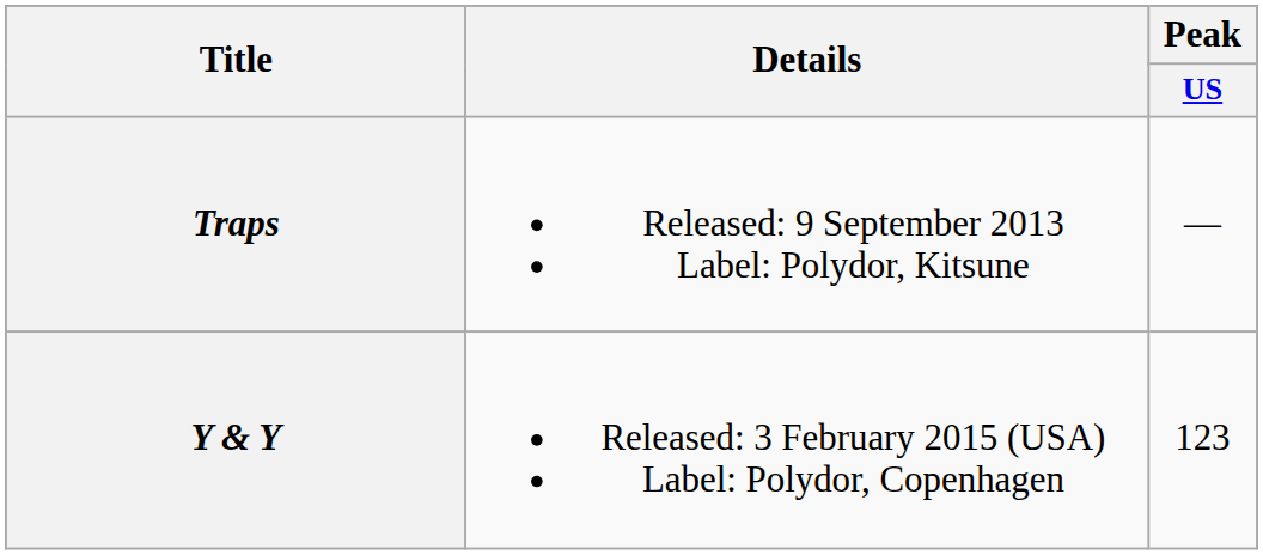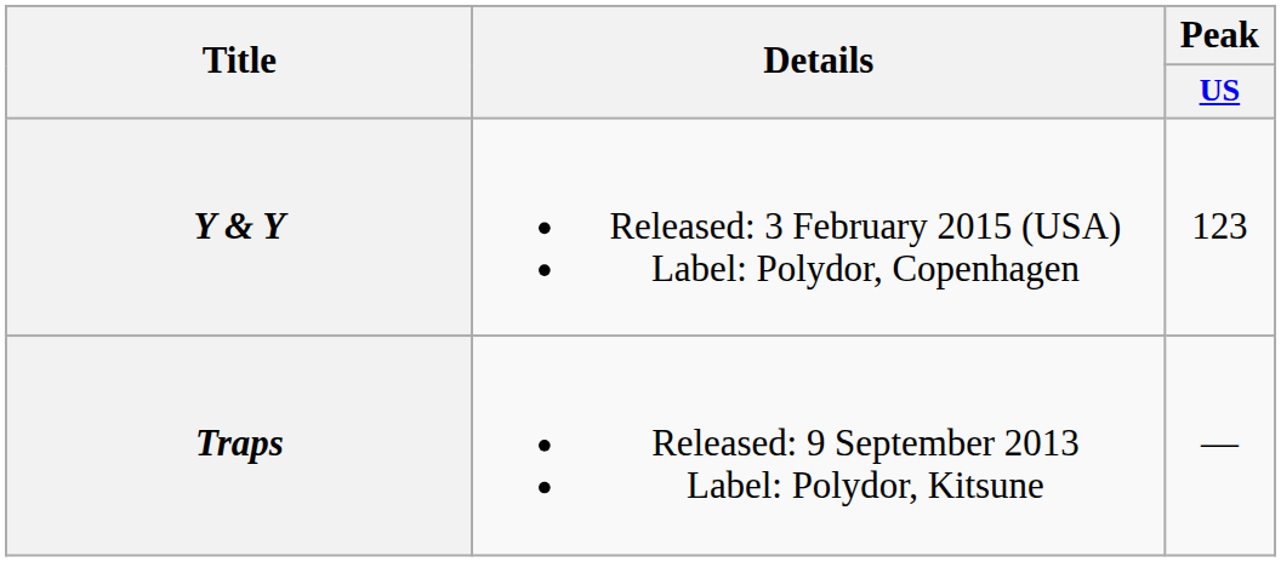rows swapped: Traps <-> Y & Y
